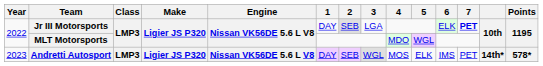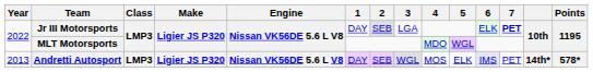Andretti Autosport | Year: 2023 -> 2013
Andretti Autosport | 6: no background -> lavender background
